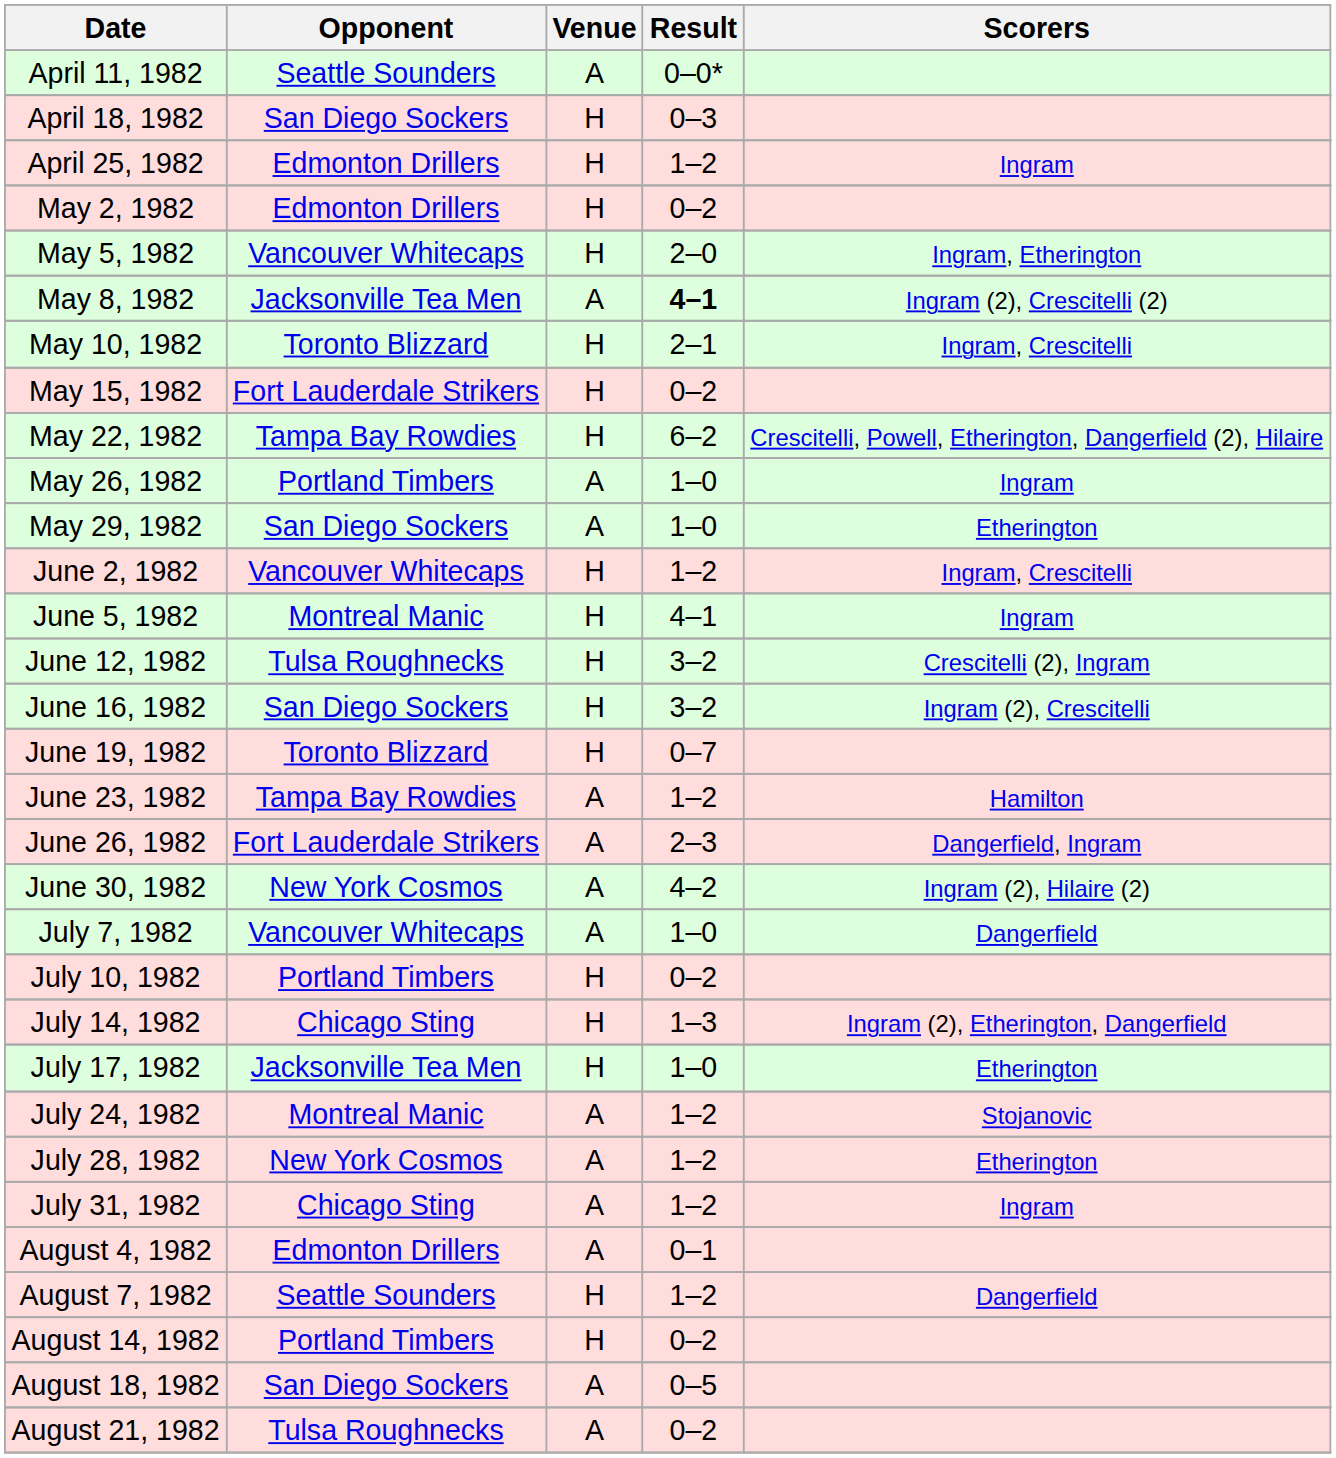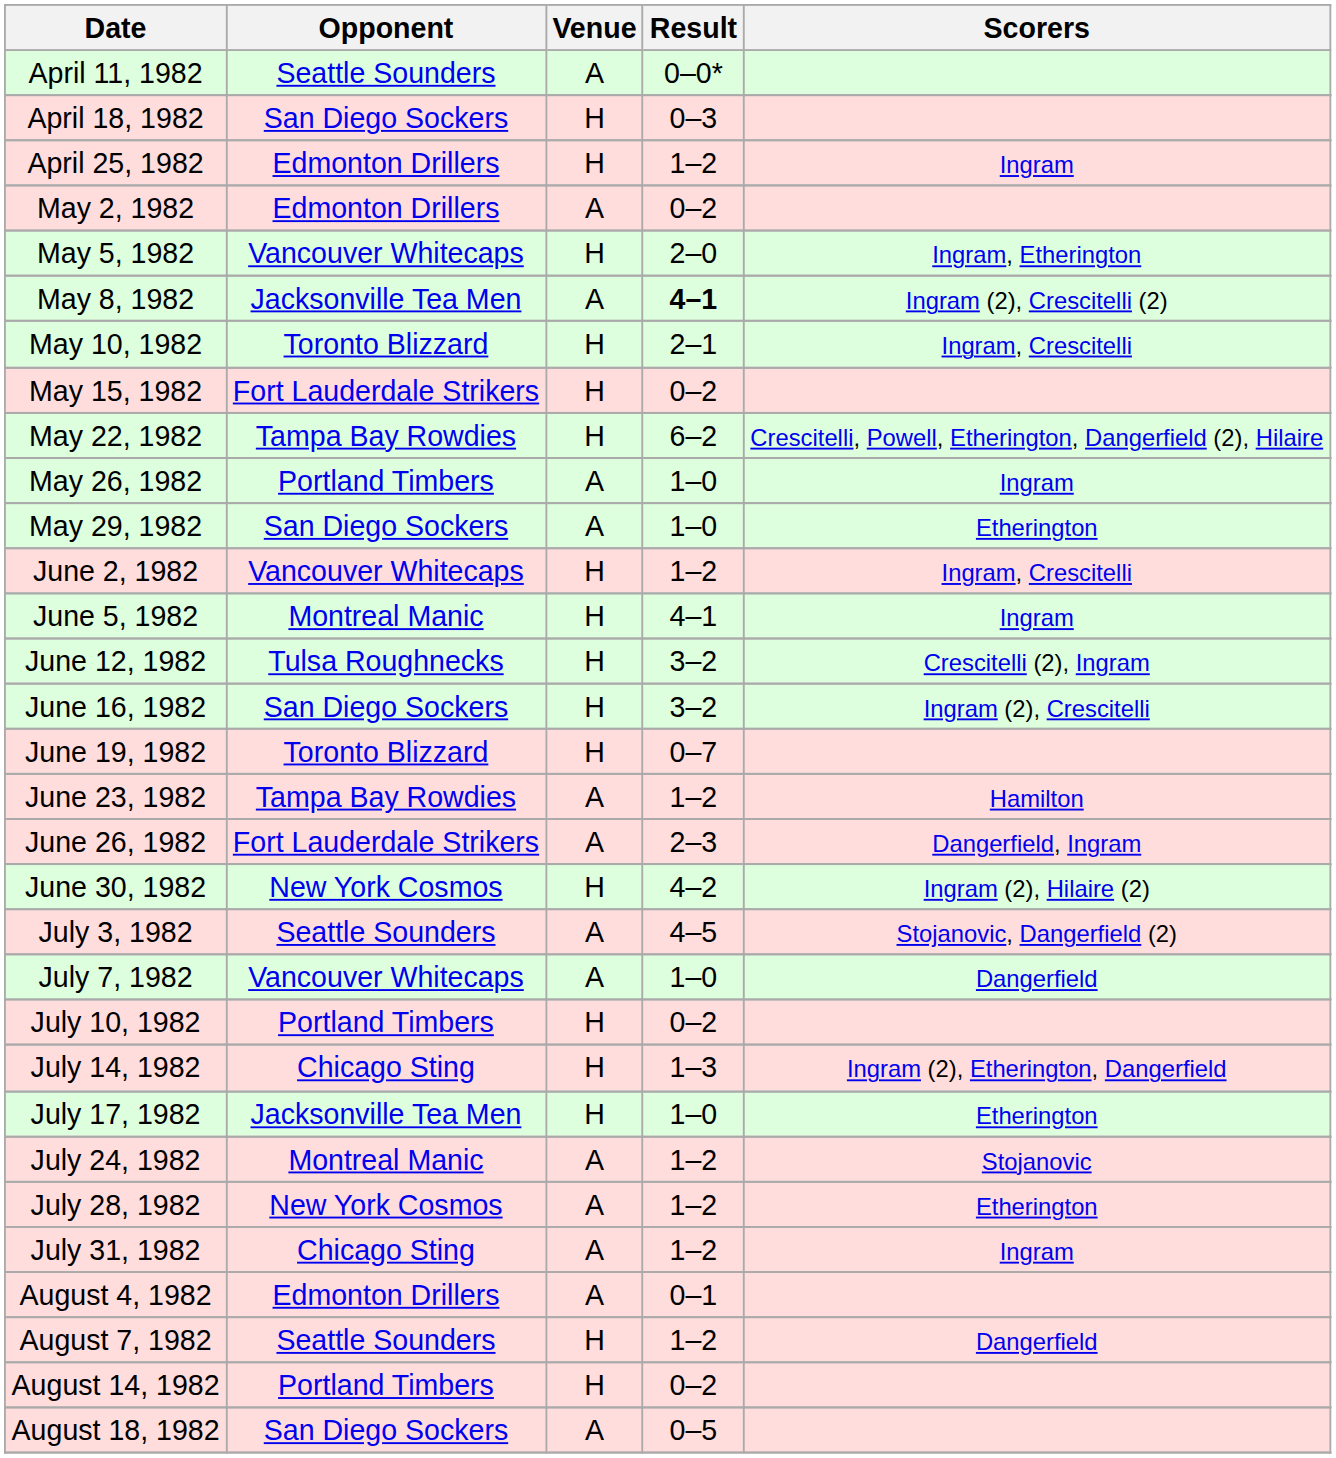May 2, 1982 | Venue: H -> A
June 30, 1982 | Venue: A -> H
+ row: July 3, 1982 | Seattle Sounders | A | 4–5 | Stojanovic, Dangerfield (2)
- row: August 21, 1982 | Tulsa Roughnecks | A | 0–2
